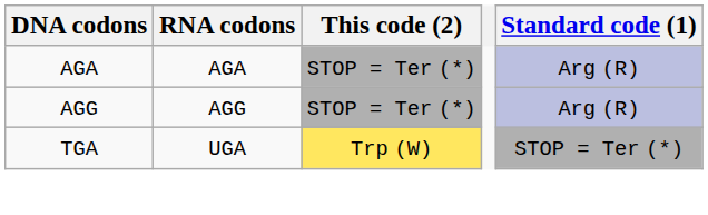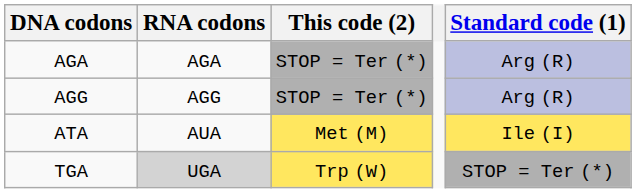+ row: ATA | AUA | Met (M) | Ile (I)
TGA | RNA codons: no background -> lightgrey background
